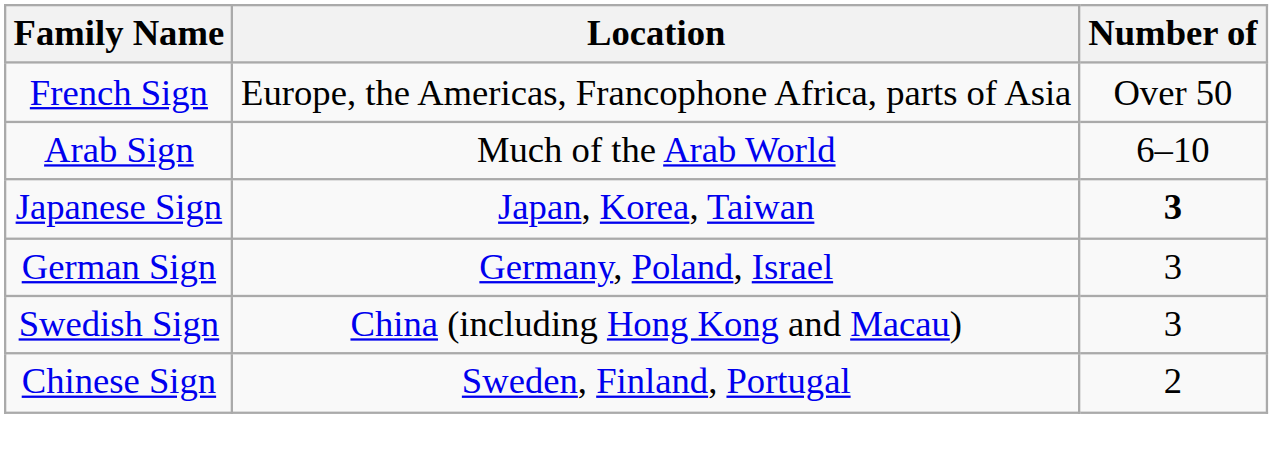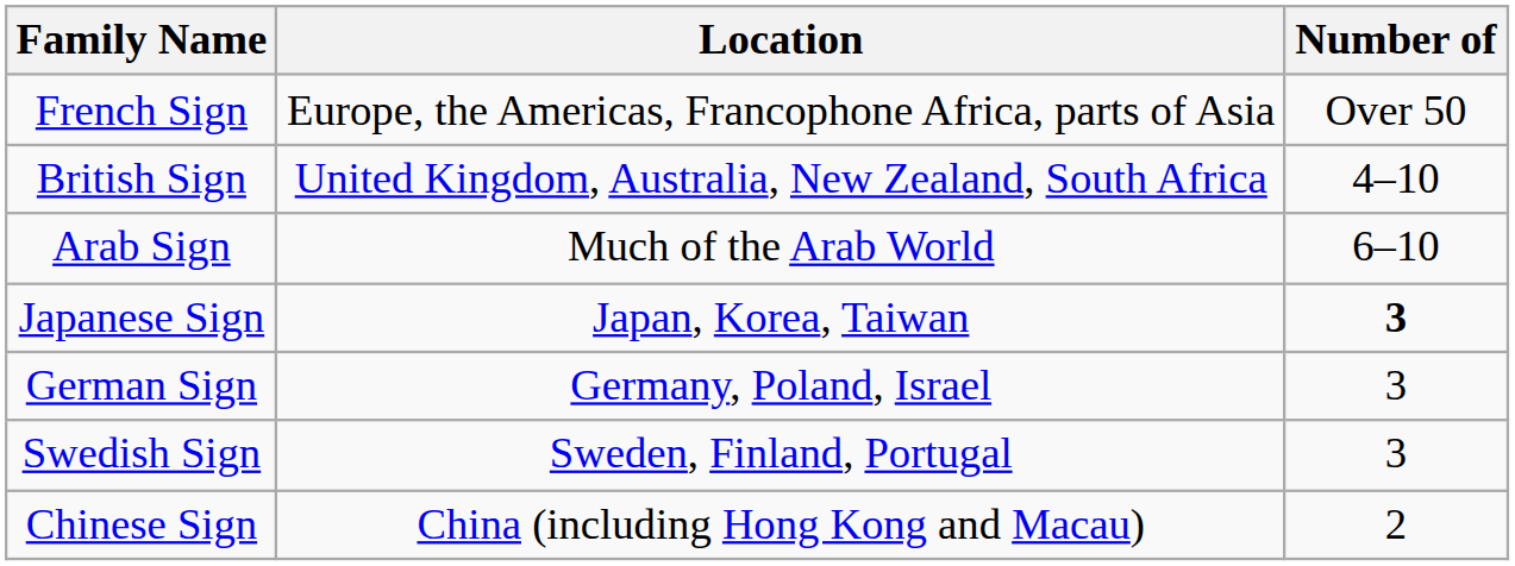+ row: British Sign | United Kingdom, Australia, New Zealand, South Africa | 4–10
Swedish Sign | Location: China (including Hong Kong and Macau) -> Sweden, Finland, Portugal
Chinese Sign | Location: Sweden, Finland, Portugal -> China (including Hong Kong and Macau)
